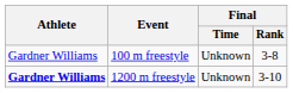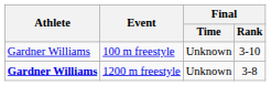100 m freestyle | Final / Rank: 3-8 -> 3-10
1200 m freestyle | Final / Rank: 3-10 -> 3-8
